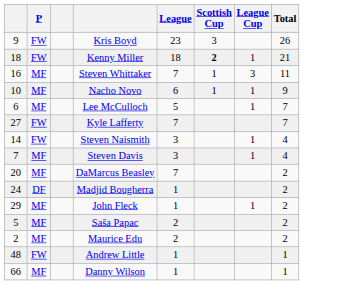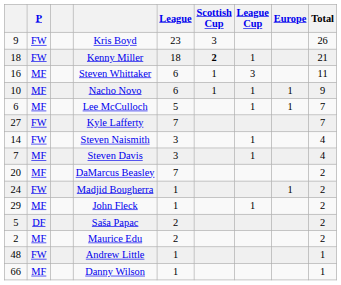+ column: Europe | 1 | 1 | 1
Steven Whittaker | League: 7 -> 6
Madjid Bougherra | P: DF -> FW
Saša Papac | P: MF -> DF
